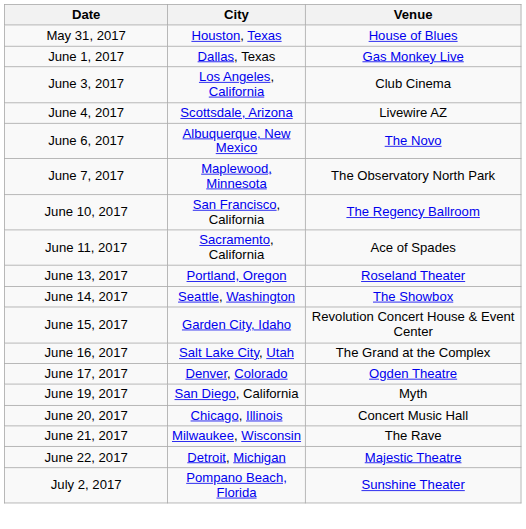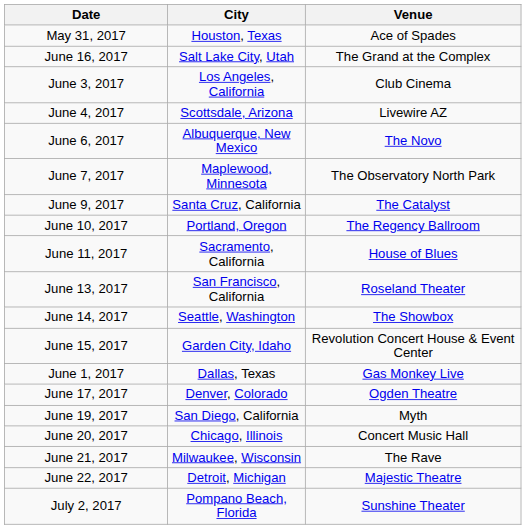May 31, 2017 | Venue: House of Blues -> Ace of Spades
rows swapped: June 1, 2017 <-> June 16, 2017
+ row: June 9, 2017 | Santa Cruz, California | The Catalyst
June 10, 2017 | City: San Francisco, California -> Portland, Oregon
June 11, 2017 | Venue: Ace of Spades -> House of Blues
June 13, 2017 | City: Portland, Oregon -> San Francisco, California
